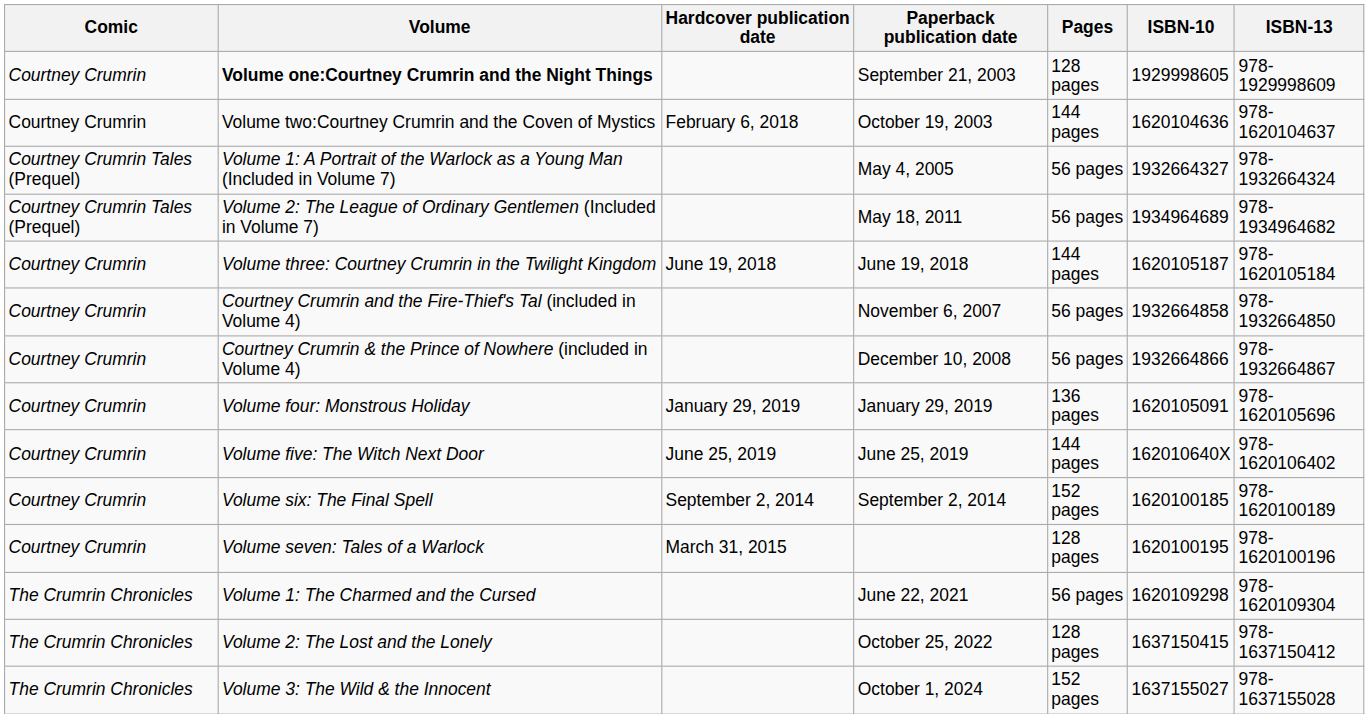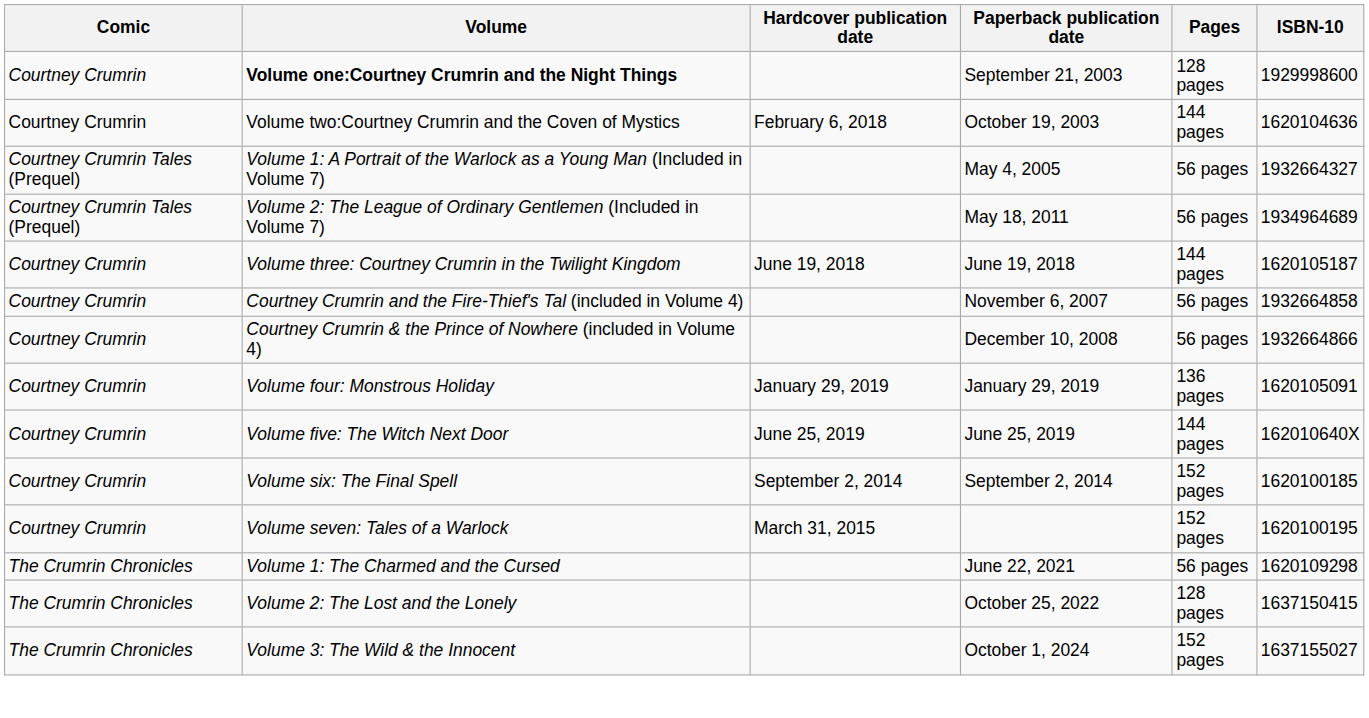- column: ISBN-13 | 978-1929998609 | 978-1620104637 | 978-1932664324 | 978-1934964682 | 978-1620105184 | 978-1932664850 | 978-1932664867 | 978-1620105696 | 978-1620106402 | 978-1620100189 | 978-1620100196 | 978-1620109304 | 978-1637150412 | 978-1637155028
Volume one:Courtney Crumrin and the Night Things | ISBN-10: 1929998605 -> 1929998600
Volume seven: Tales of a Warlock | Pages: 128 pages -> 152 pages
